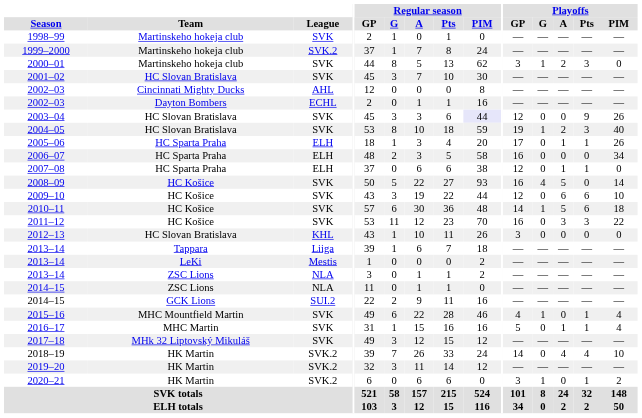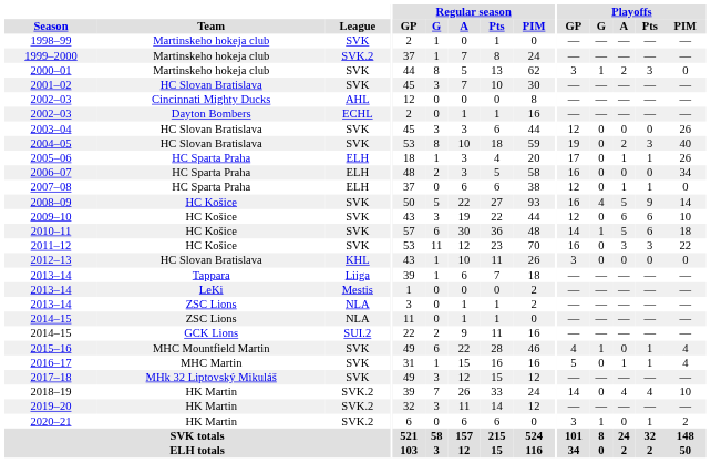2003–04 | Regular season / PIM: lavender background -> no background
2003–04 | Playoffs / Pts: 9 -> 0
2004–05 | Playoffs / G: 1 -> 0
2008–09 | Playoffs / Pts: 0 -> 9
